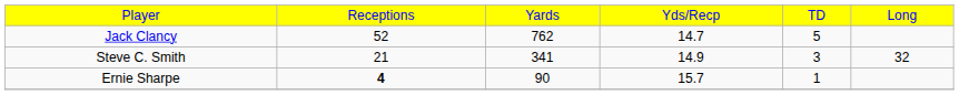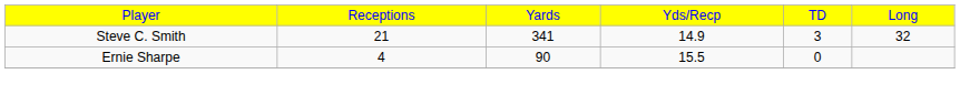- row: Jack Clancy | 52 | 762 | 14.7 | 5
Ernie Sharpe | column 2: bold -> normal
Ernie Sharpe | column 4: 15.7 -> 15.5
Ernie Sharpe | column 5: 1 -> 0
